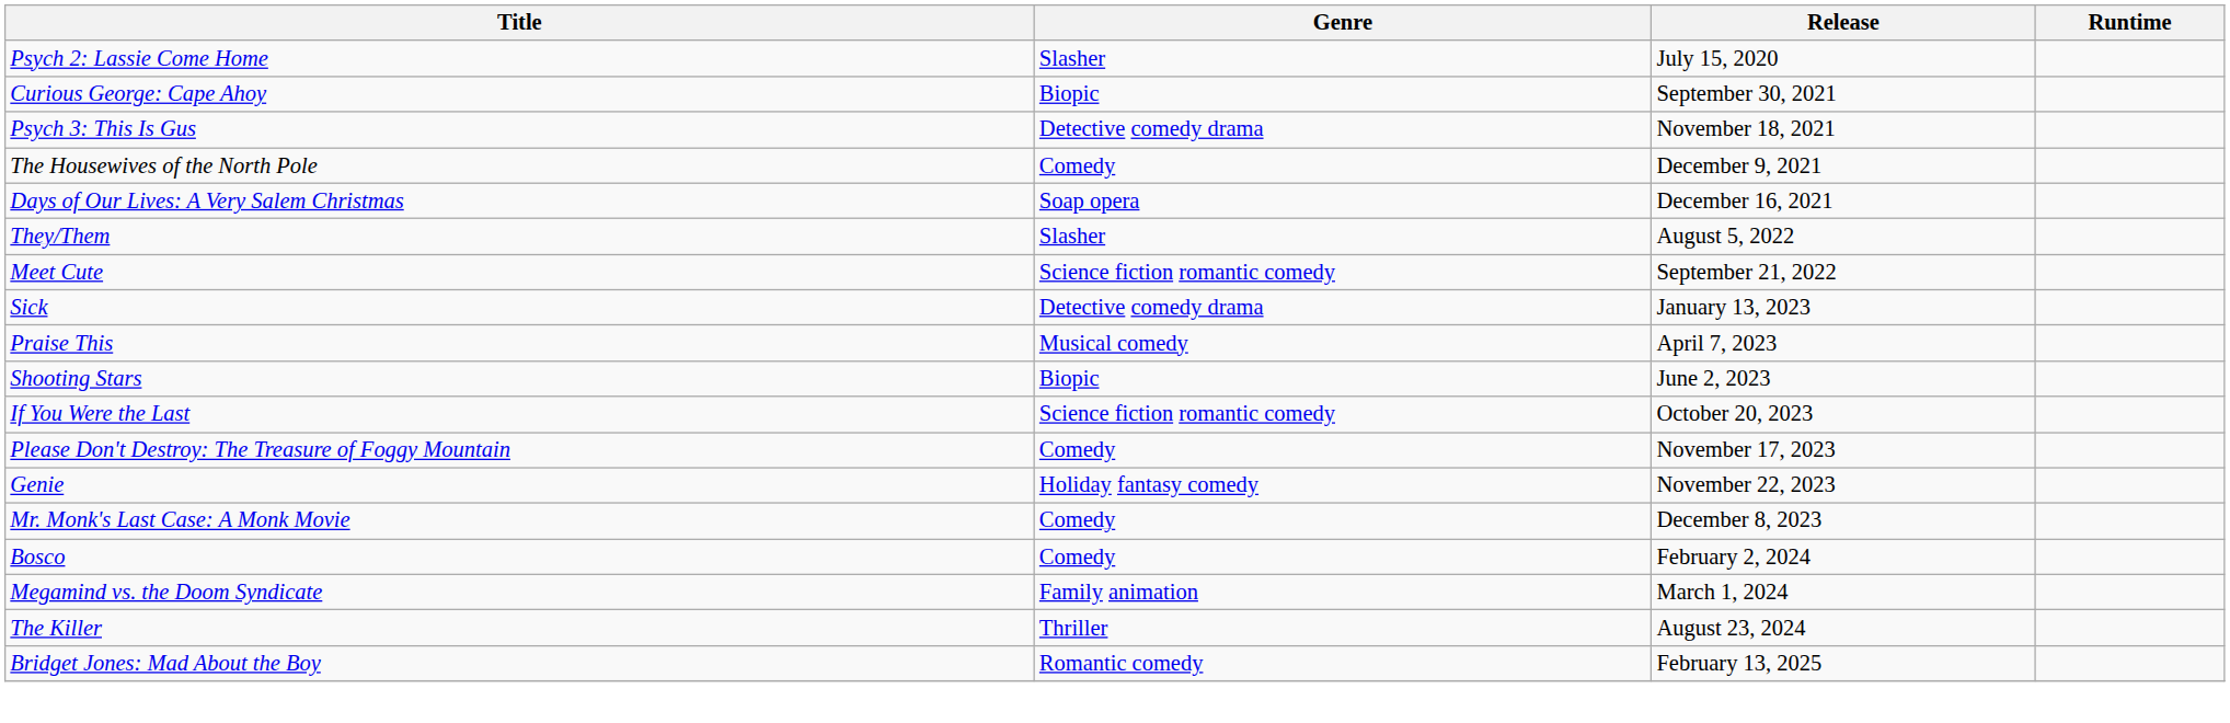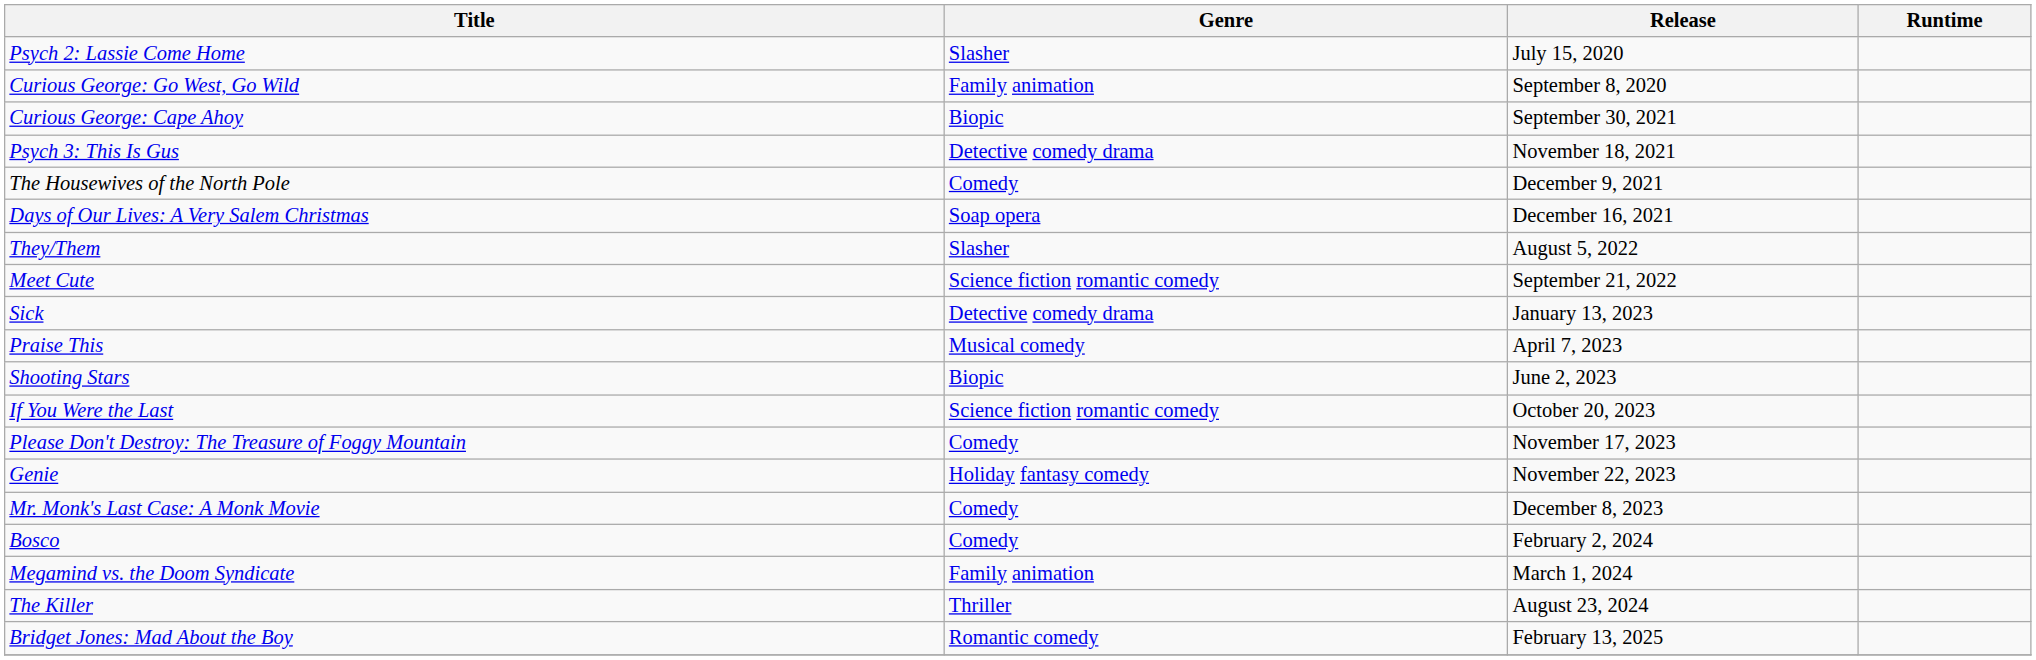+ row: Curious George: Go West, Go Wild | Family animation | September 8, 2020
